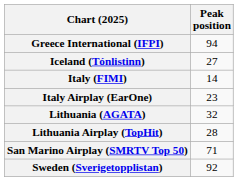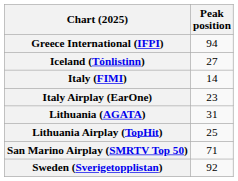Lithuania (AGATA) | Peak position: 32 -> 31
Lithuania Airplay (TopHit) | Peak position: 28 -> 25
